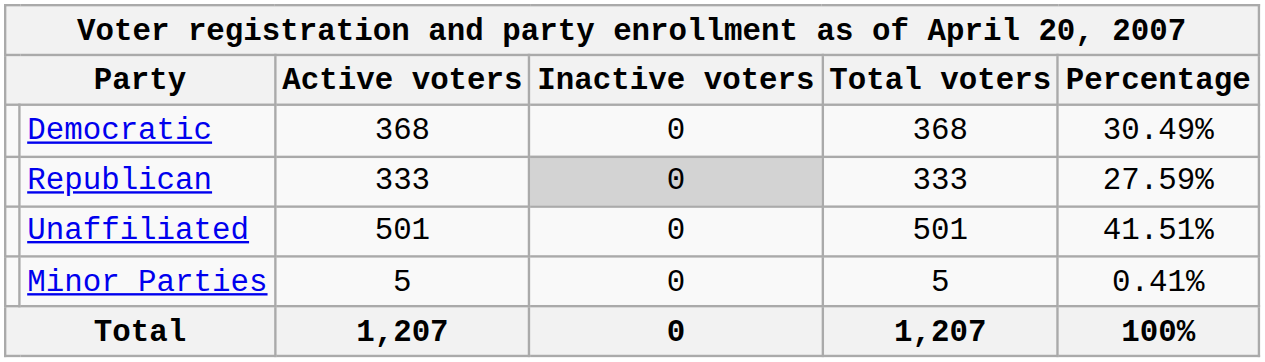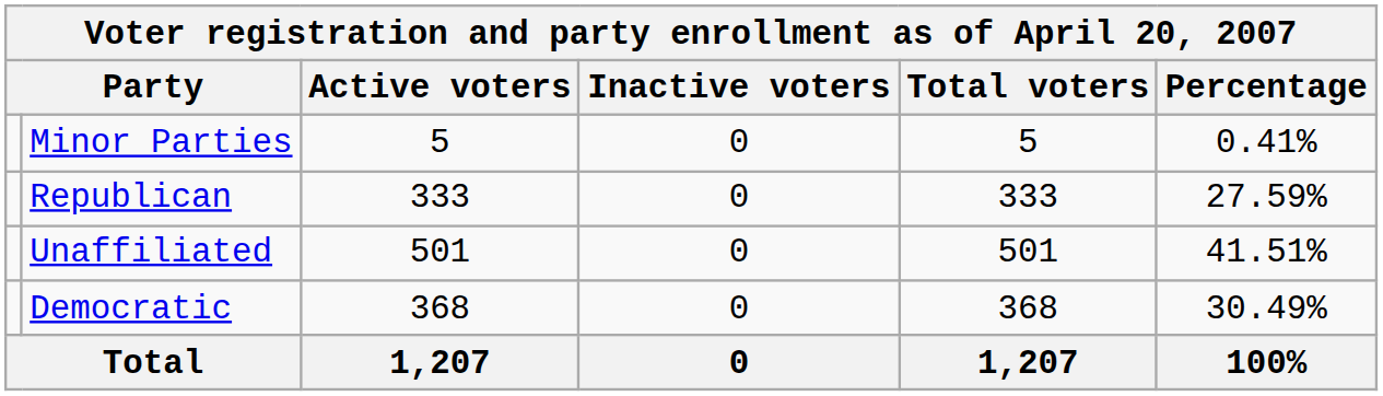rows swapped: Democratic <-> Minor Parties
Republican | Inactive voters: lightgrey background -> no background
